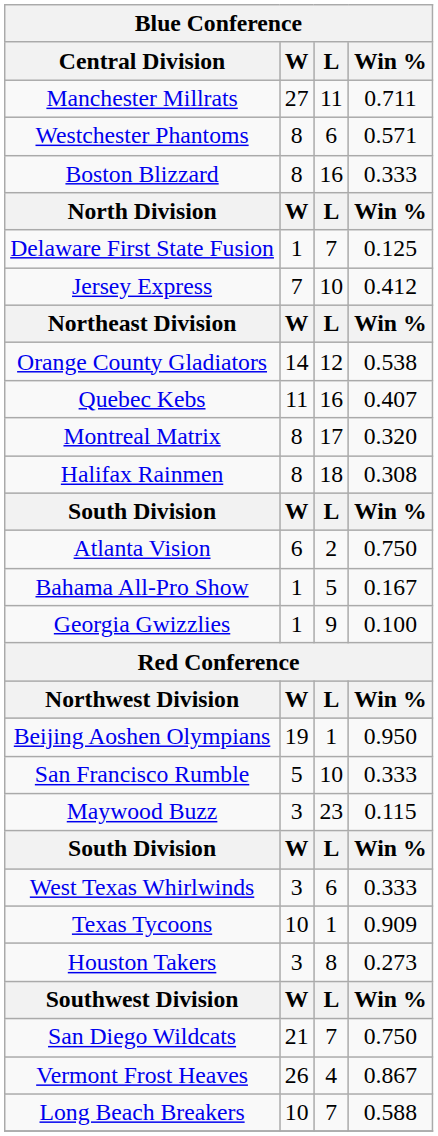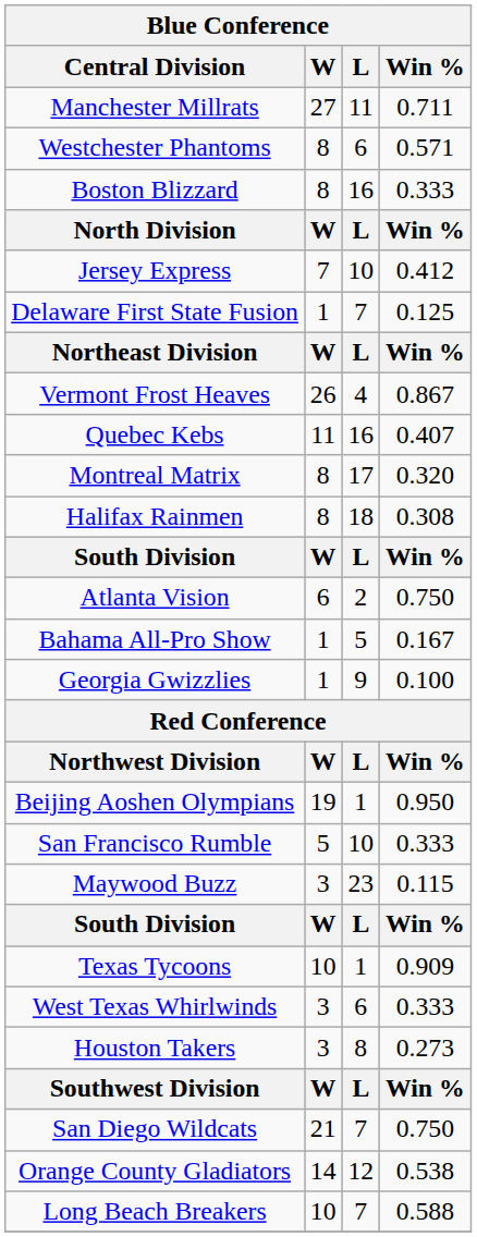rows swapped: Jersey Express <-> Delaware First State Fusion
rows swapped: Vermont Frost Heaves <-> Orange County Gladiators
rows swapped: Texas Tycoons <-> West Texas Whirlwinds
